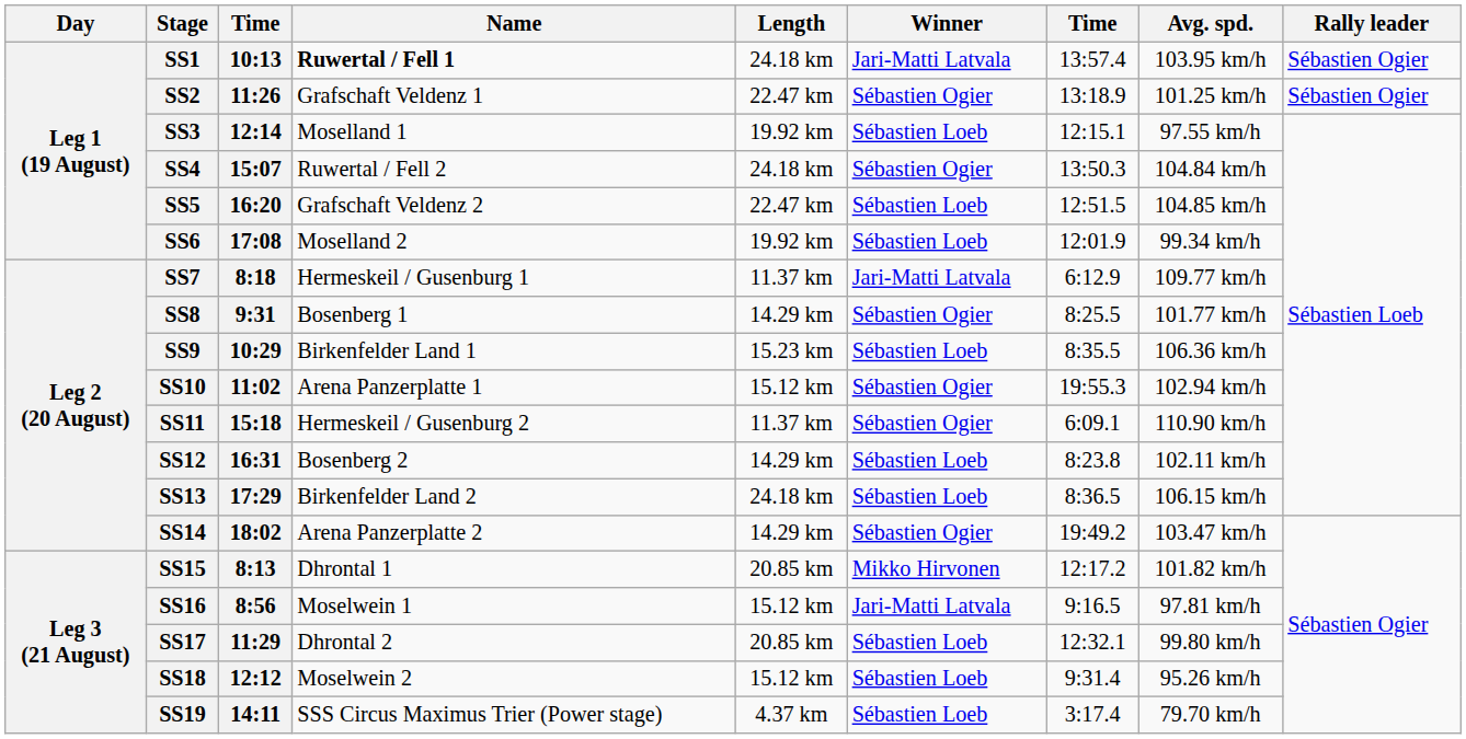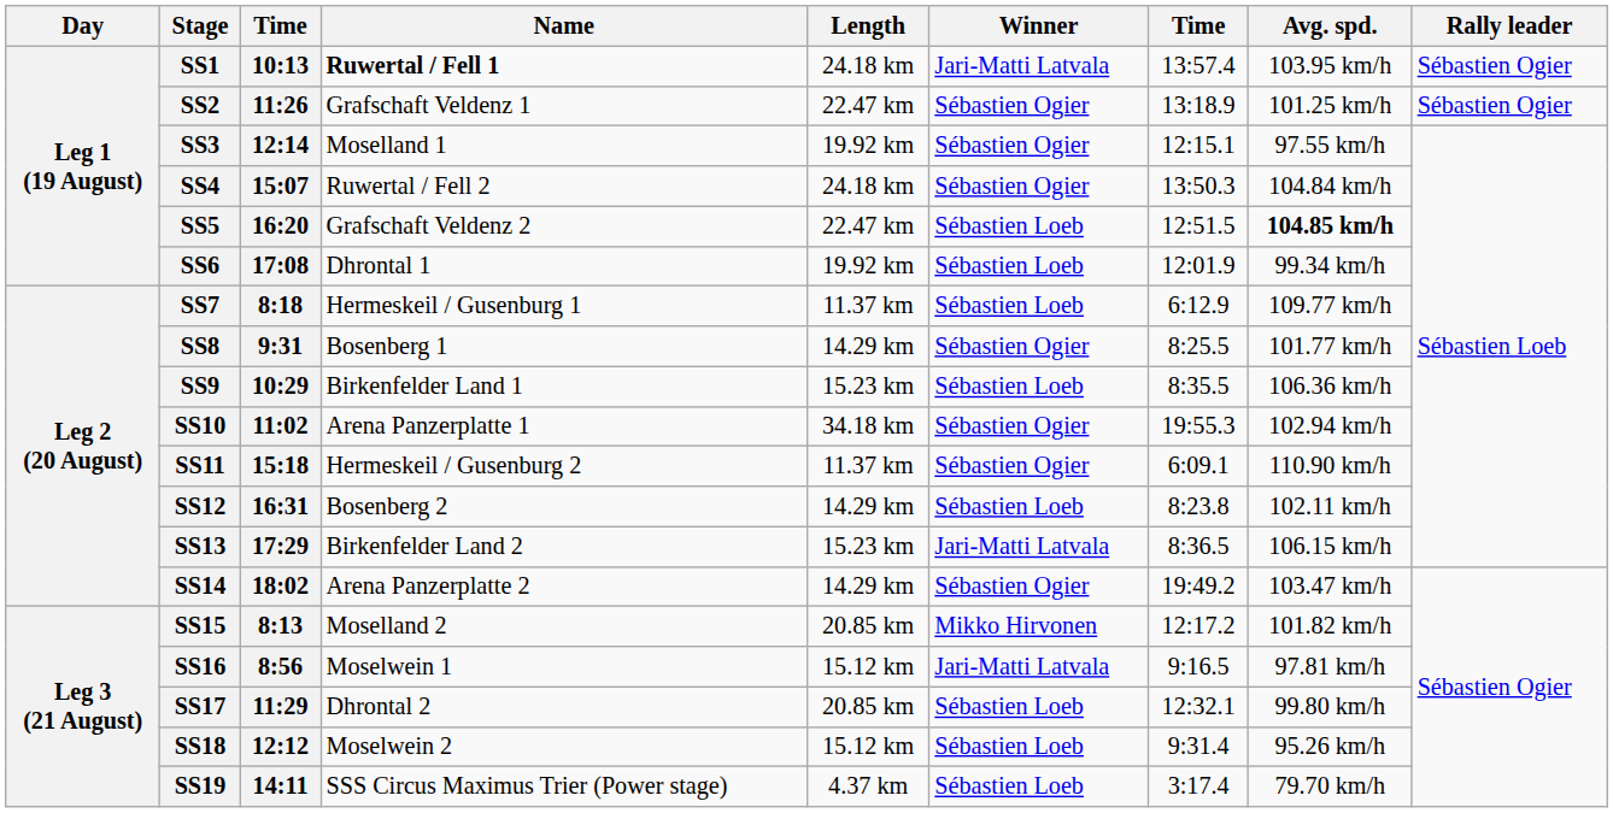SS3 | Winner: Sébastien Loeb -> Sébastien Ogier
SS5 | Avg. spd.: normal -> bold
SS6 | Name: Moselland 2 -> Dhrontal 1
SS7 | Winner: Jari-Matti Latvala -> Sébastien Loeb
SS10 | Length: 15.12 km -> 34.18 km
SS13 | Length: 24.18 km -> 15.23 km
SS13 | Winner: Sébastien Loeb -> Jari-Matti Latvala
SS15 | Name: Dhrontal 1 -> Moselland 2
